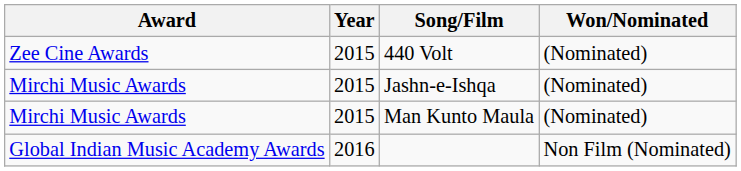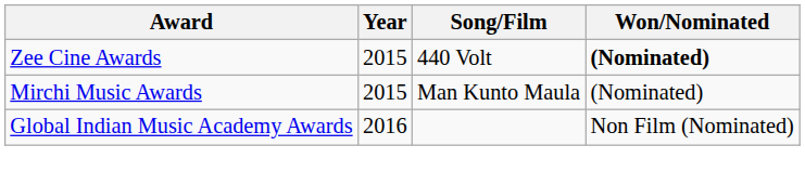440 Volt | Won/Nominated: normal -> bold
- row: Mirchi Music Awards | 2015 | Jashn-e-Ishqa | (Nominated)
